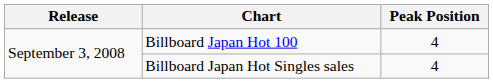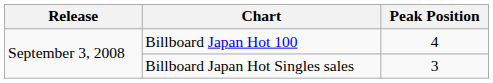Billboard Japan Hot Singles sales | Peak Position: 4 -> 3
